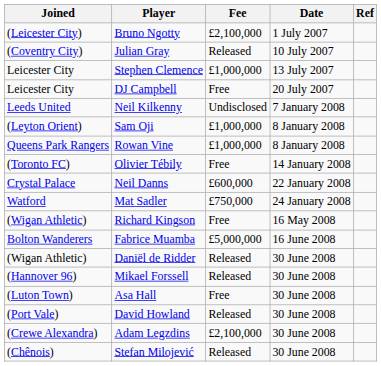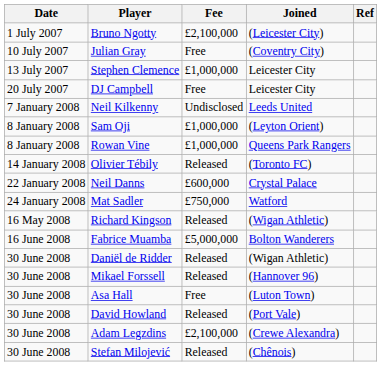columns swapped: Date <-> Joined
Julian Gray | Fee: Released -> Free
Olivier Tébily | Fee: Free -> Released
Richard Kingson | Fee: Free -> Released
